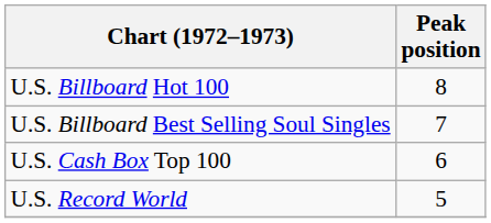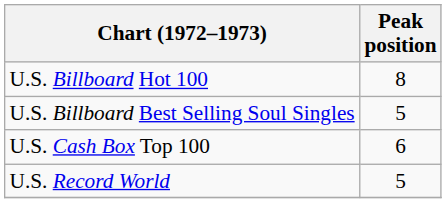U.S. Billboard Best Selling Soul Singles | Peak position: 7 -> 5
